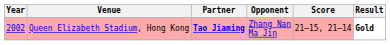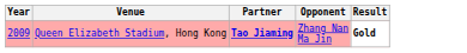- column: Score | 21–15, 21–14
Queen Elizabeth Stadium, Hong Kong | Year: 2002 -> 2009
